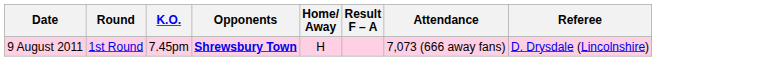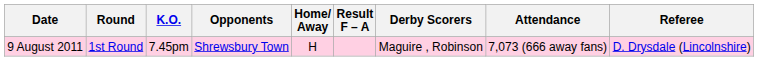+ column: Derby Scorers | Maguire , Robinson
9 August 2011 | Opponents: bold -> normal
